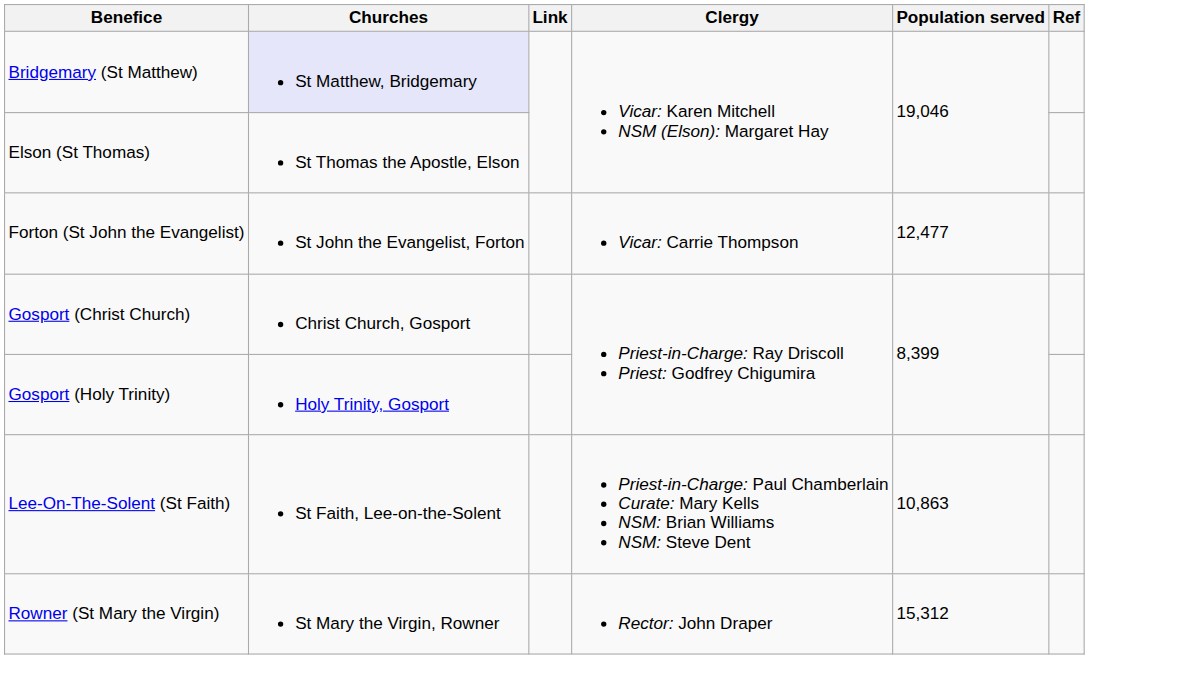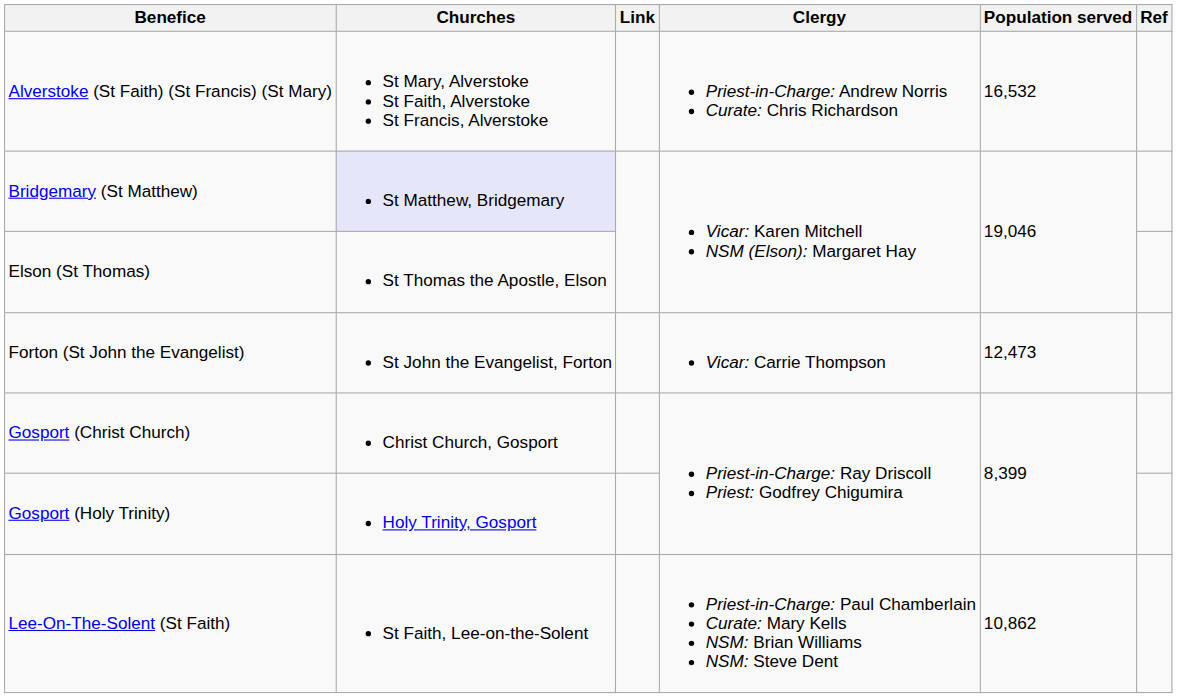+ row: Alverstoke (St Faith) (St Francis) (St Mary) | St Mary, Alverstoke St Faith, Alverstoke St Francis, Alverstoke | Priest-in-Charge: Andrew Norris Curate: Chris Richardson | 16,532
Forton (St John the Evangelist) | Population served: 12,477 -> 12,473
Lee-On-The-Solent (St Faith) | Population served: 10,863 -> 10,862
- row: Rowner (St Mary the Virgin) | St Mary the Virgin, Rowner | Rector: John Draper | 15,312
